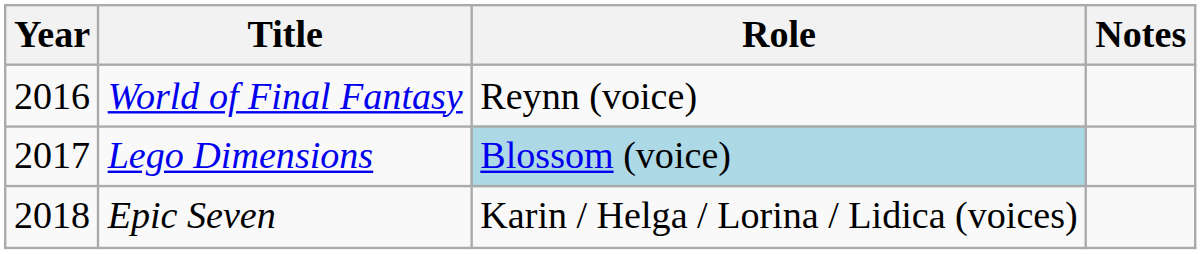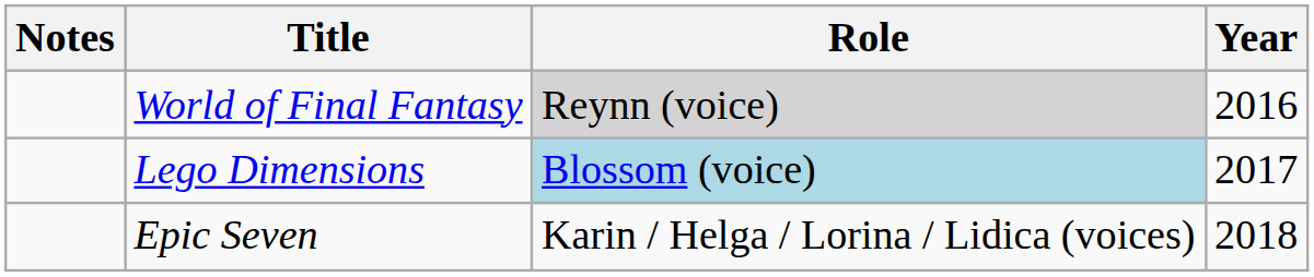columns swapped: Year <-> Notes
World of Final Fantasy | Role: no background -> lightgrey background
